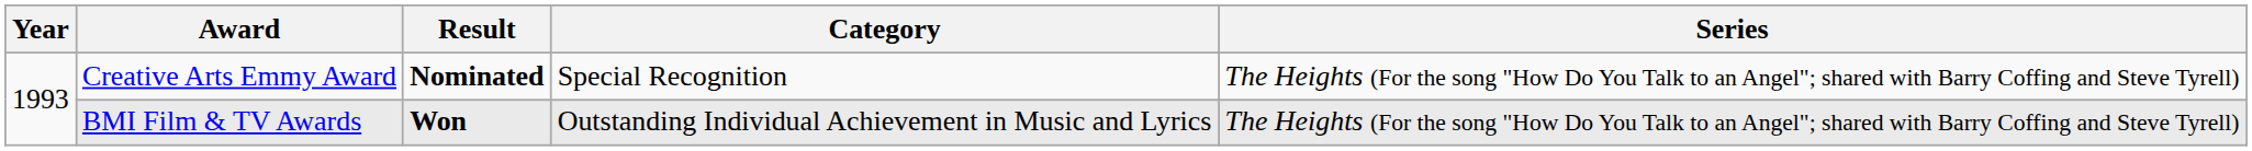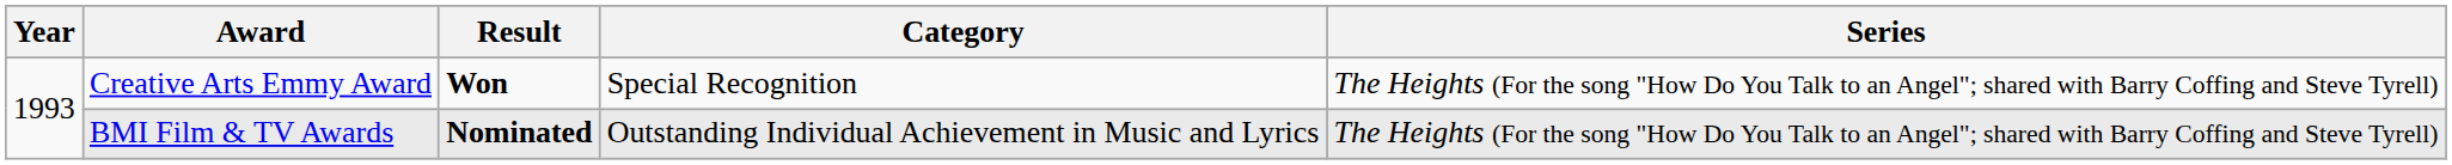Creative Arts Emmy Award | Result: Nominated -> Won
BMI Film & TV Awards | Result: Won -> Nominated
